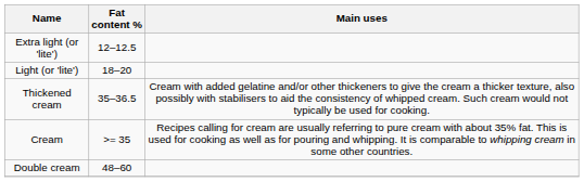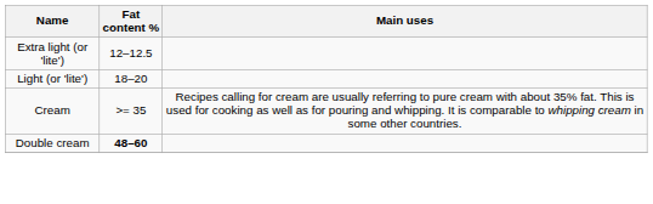- row: Thickened cream | 35–36.5 | Cream with added gelatine and/or other thickeners to give the cream a thicker texture, also possibly with stabilisers to aid the consistency of whipped cream. Such cream would not typically be used for cooking.
Double cream | Fat content %: normal -> bold
